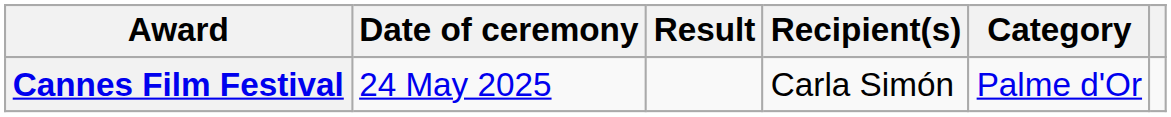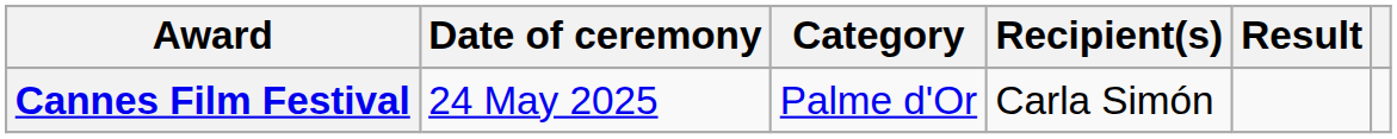columns swapped: Category <-> Result
